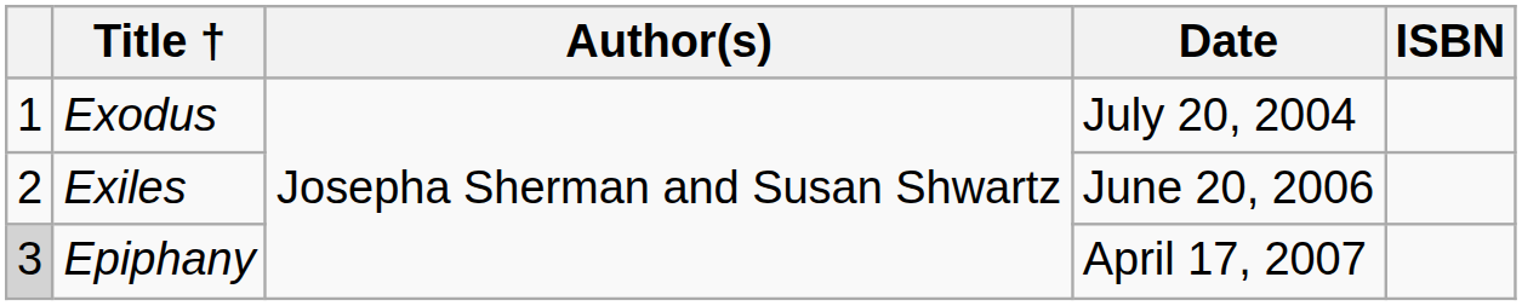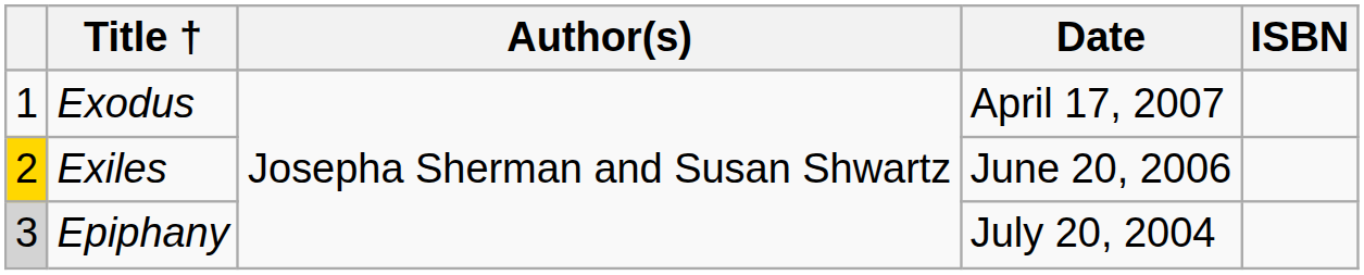Exodus | Date: July 20, 2004 -> April 17, 2007
Exiles | column 1: no background -> gold background
Epiphany | Date: April 17, 2007 -> July 20, 2004
